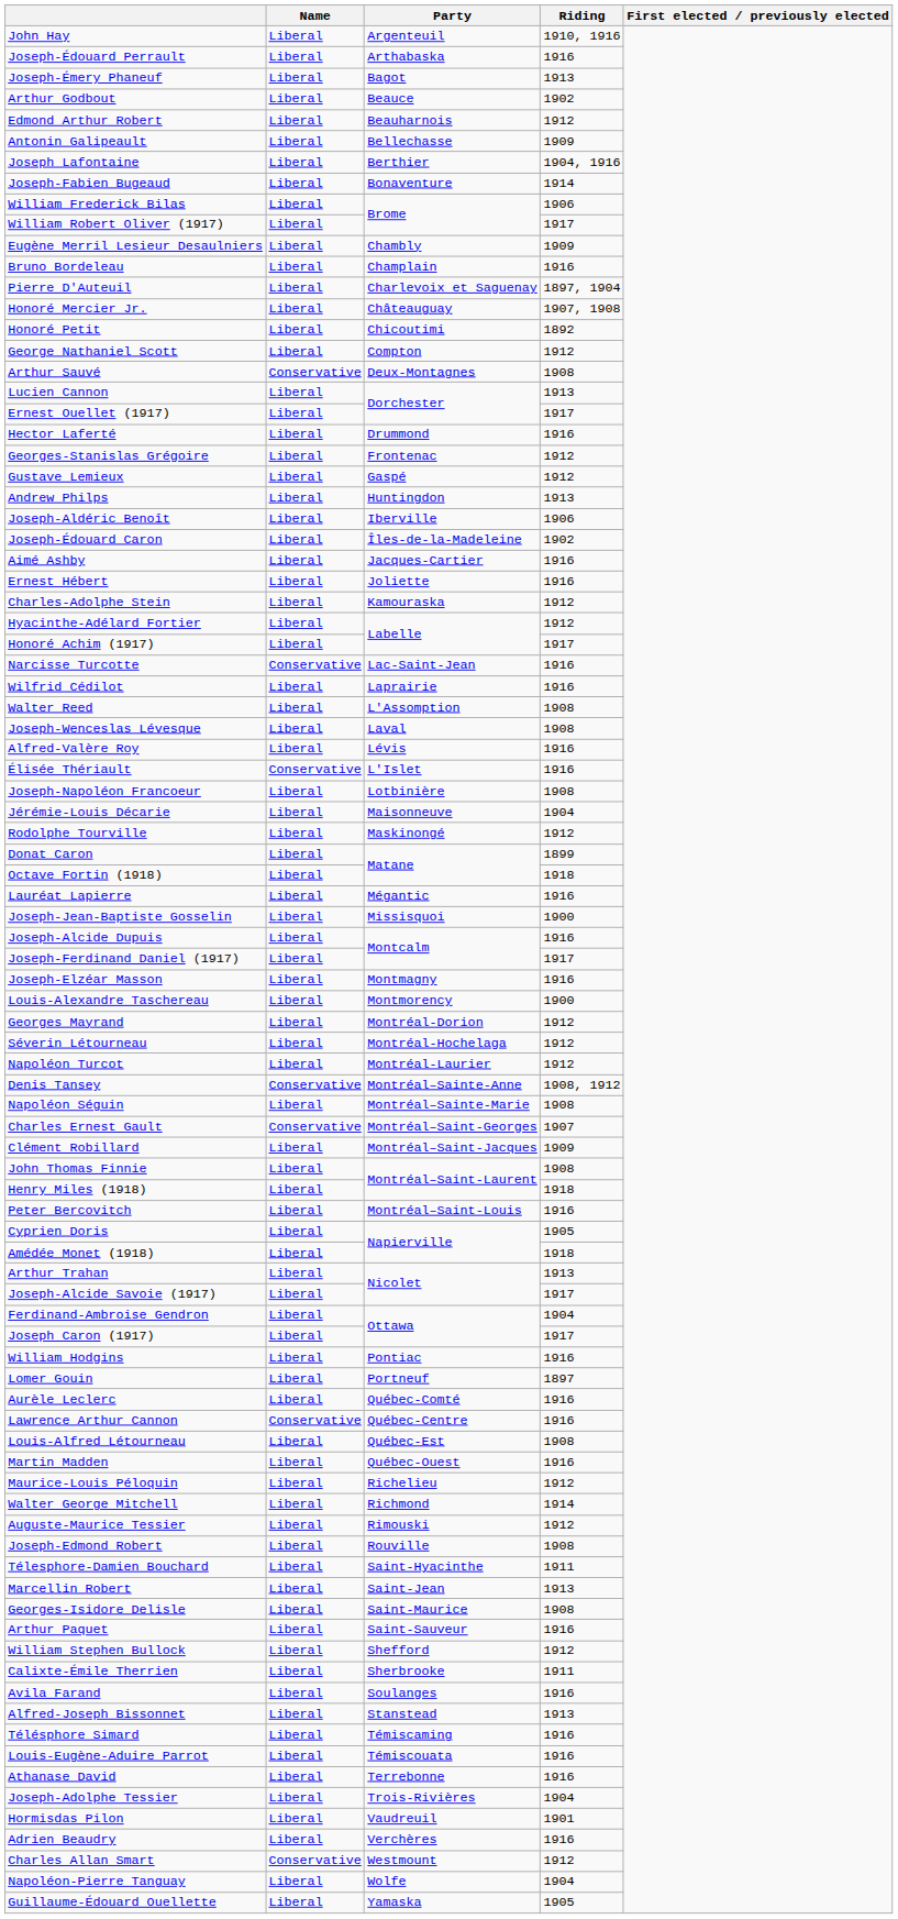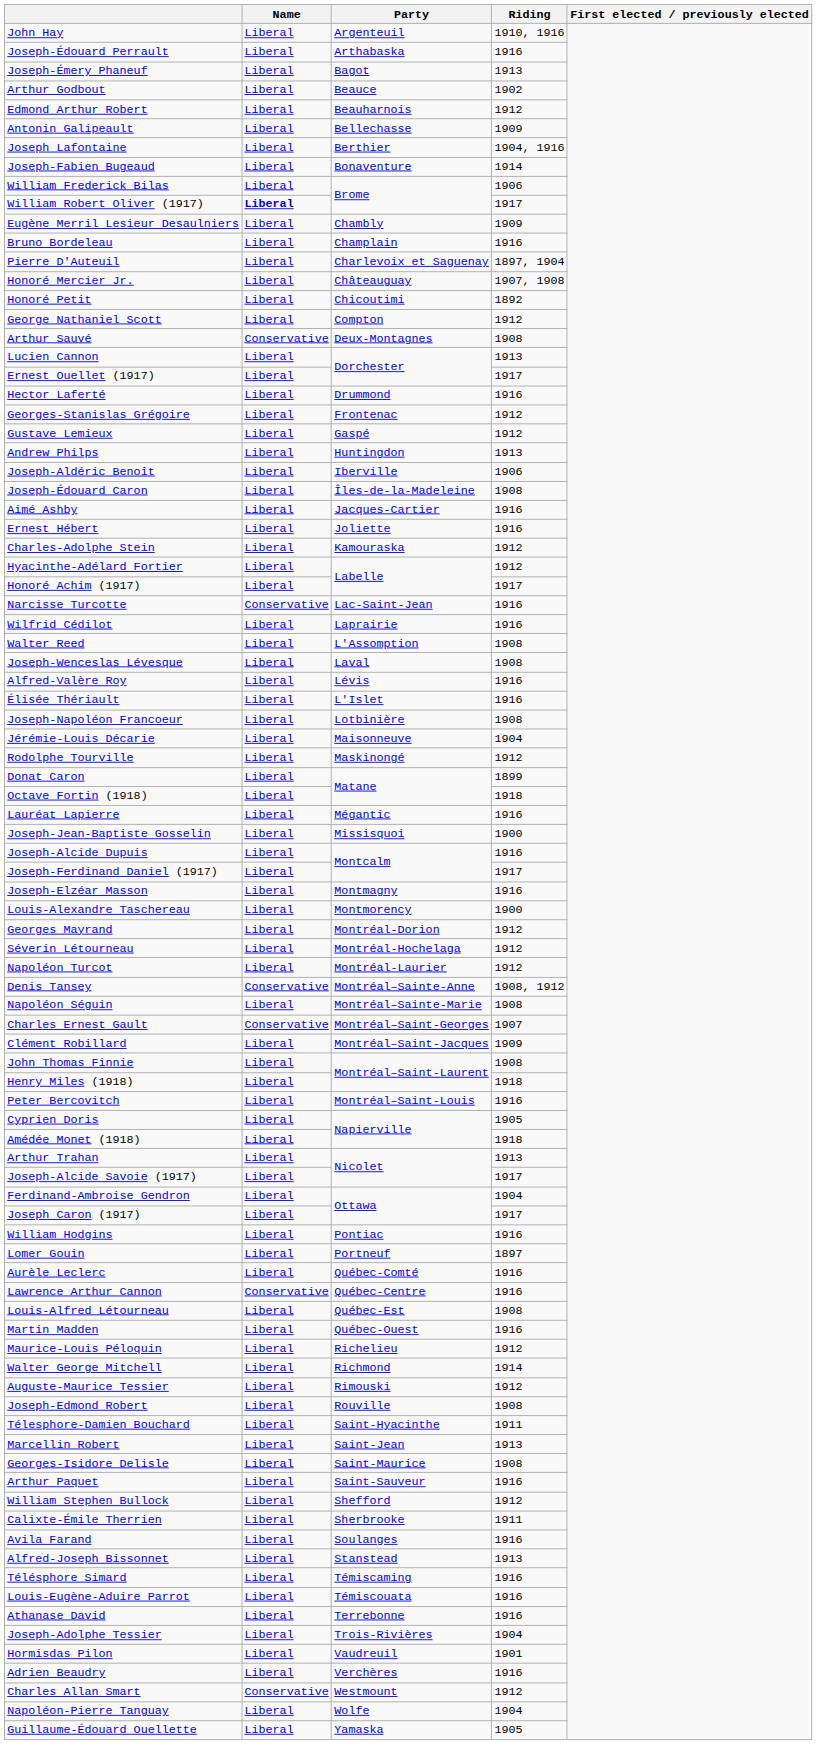William Robert Oliver (1917) | Name: normal -> bold
Joseph-Édouard Caron | Riding: 1902 -> 1908
Élisée Thériault | Name: Conservative -> Liberal
